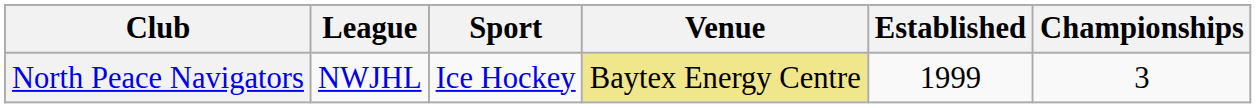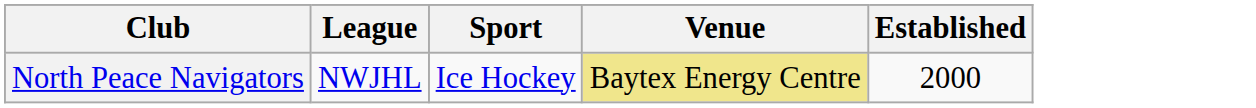- column: Championships | 3
North Peace Navigators | Established: 1999 -> 2000
